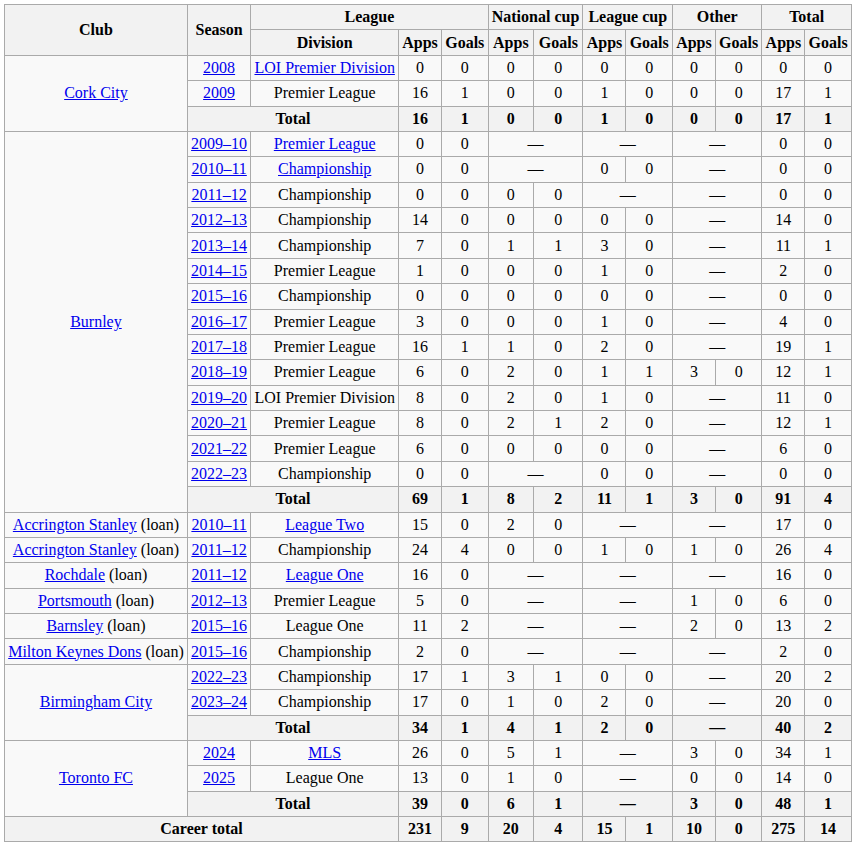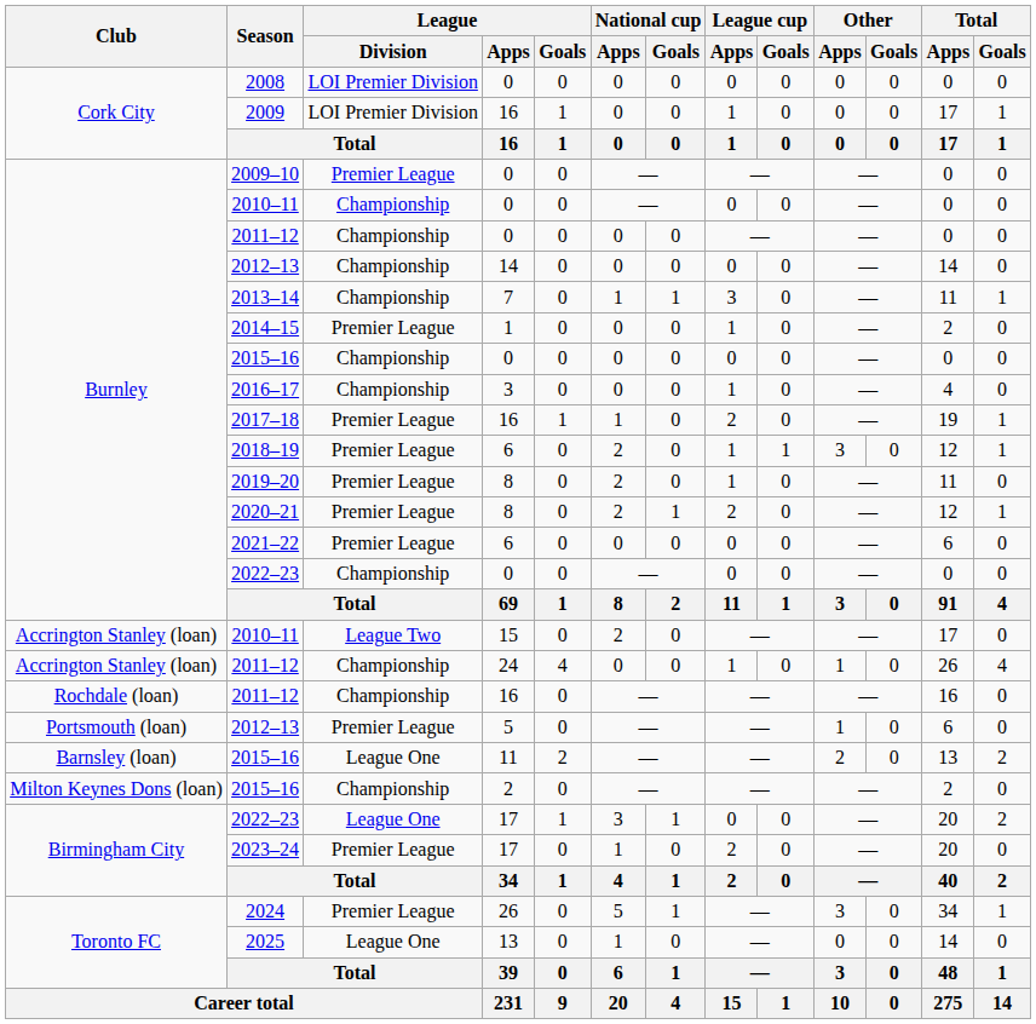2009 | League / Division: Premier League -> LOI Premier Division
2016–17 | League / Division: Premier League -> Championship
2019–20 | League / Division: LOI Premier Division -> Premier League
2011–12 / 16 | League / Division: League One -> Championship
2022–23 / 17 | League / Division: Championship -> League One
2023–24 | League / Division: Championship -> Premier League
2024 | League / Division: MLS -> Premier League
